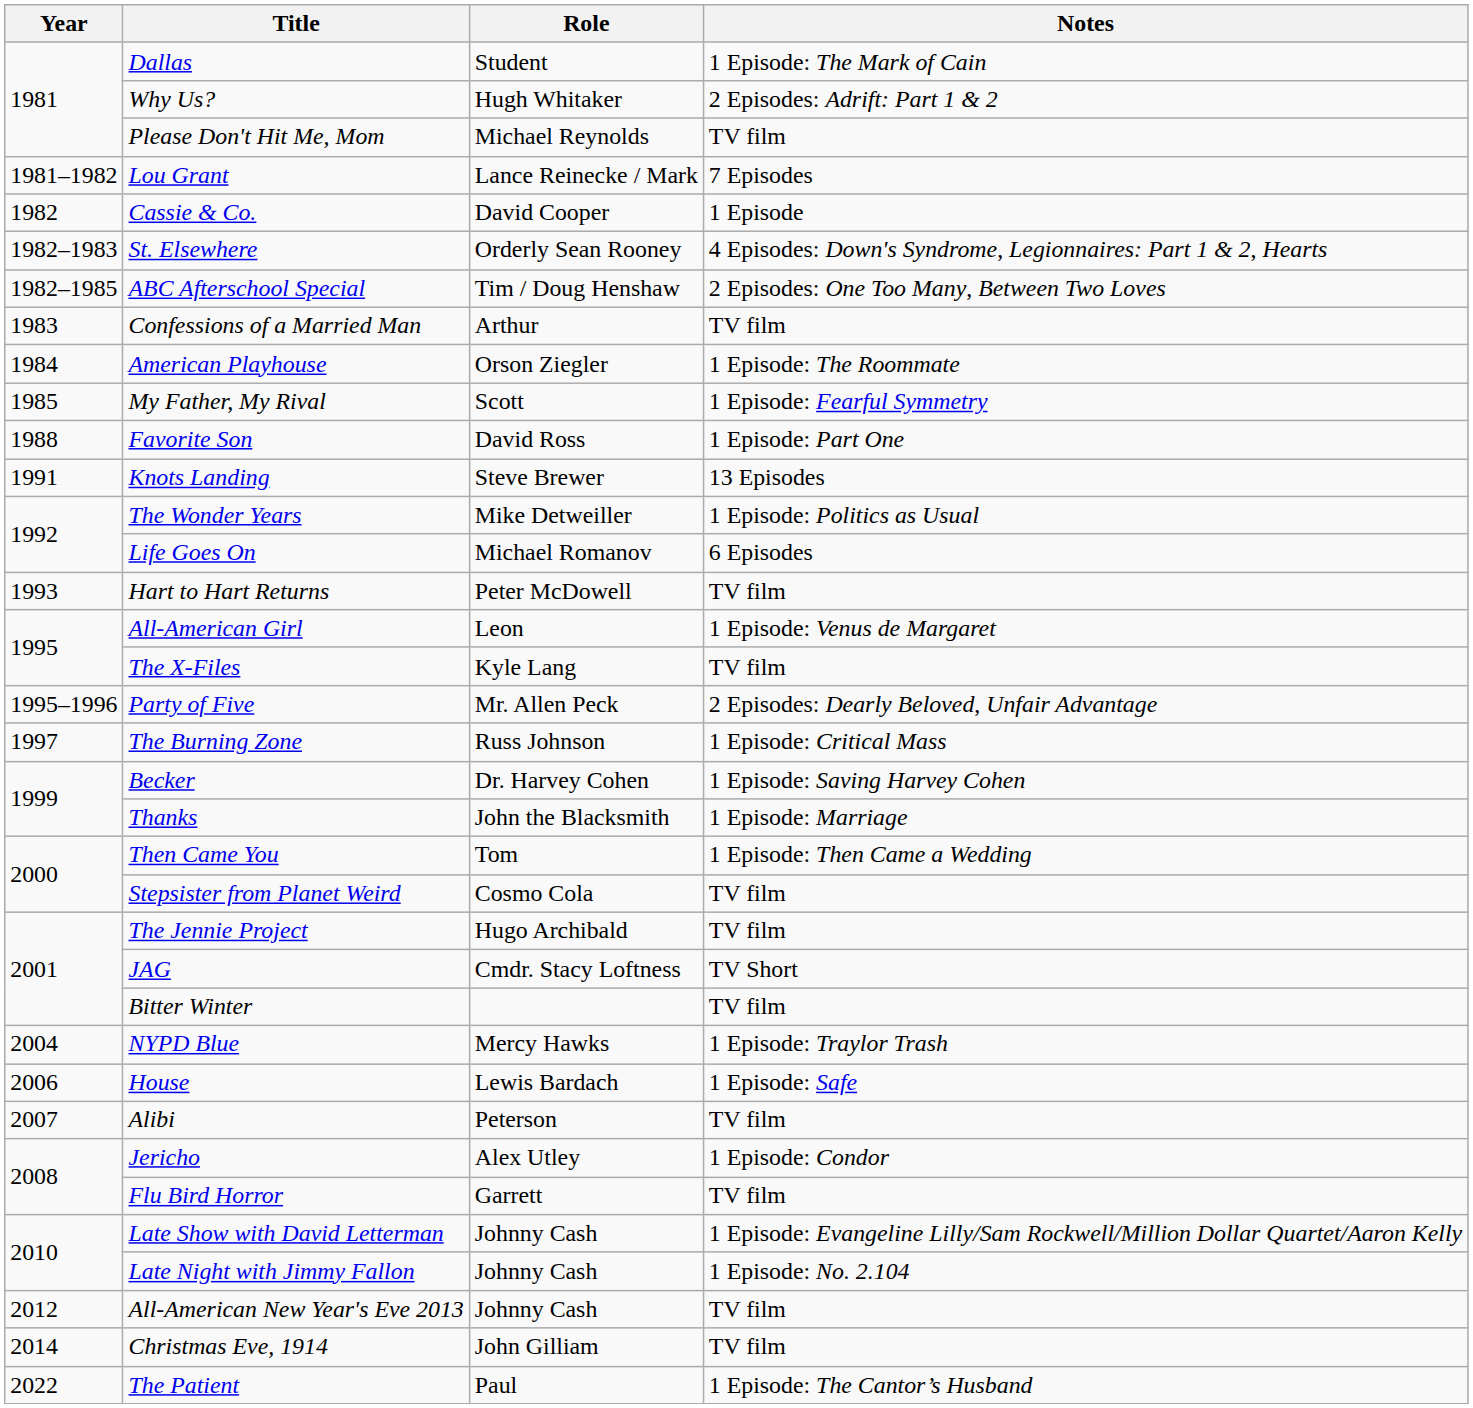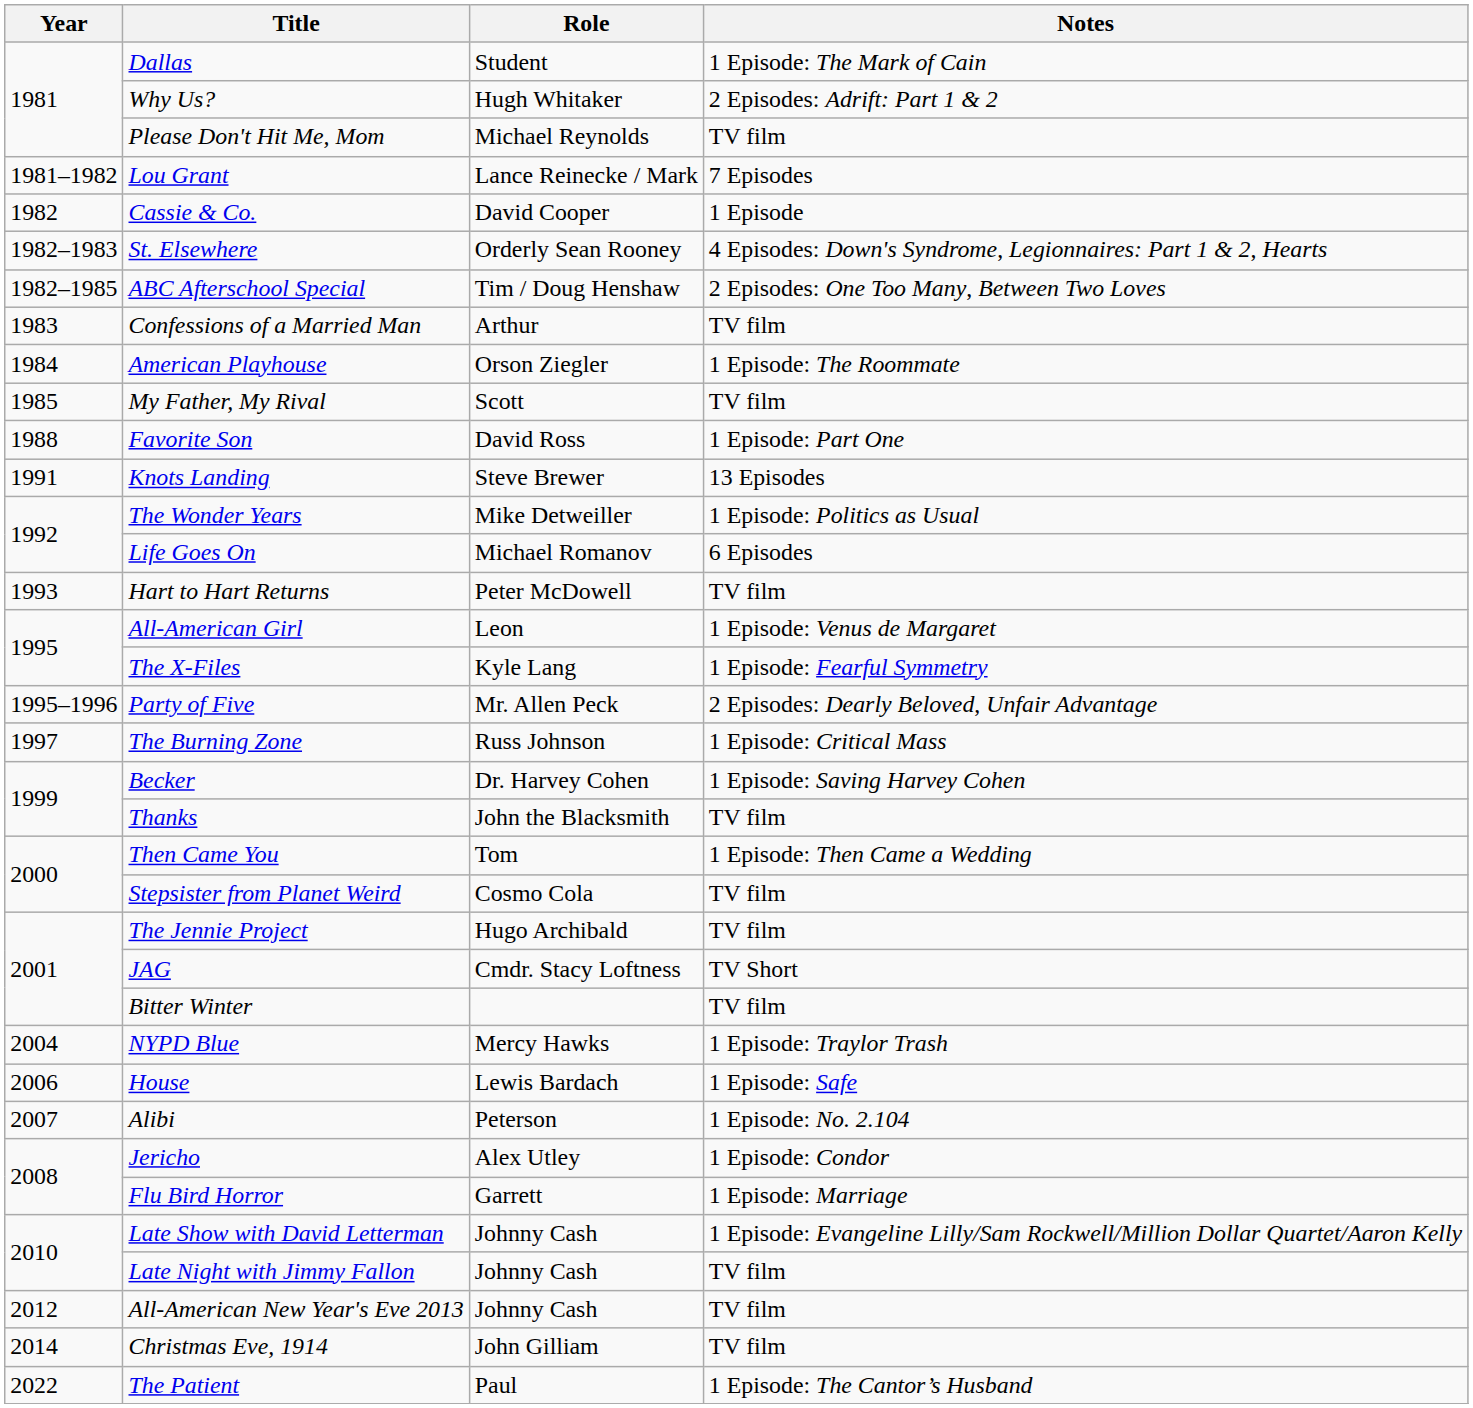My Father, My Rival | Notes: 1 Episode: Fearful Symmetry -> TV film
The X-Files | Notes: TV film -> 1 Episode: Fearful Symmetry
Thanks | Notes: 1 Episode: Marriage -> TV film
Alibi | Notes: TV film -> 1 Episode: No. 2.104
Flu Bird Horror | Notes: TV film -> 1 Episode: Marriage
Late Night with Jimmy Fallon | Notes: 1 Episode: No. 2.104 -> TV film
